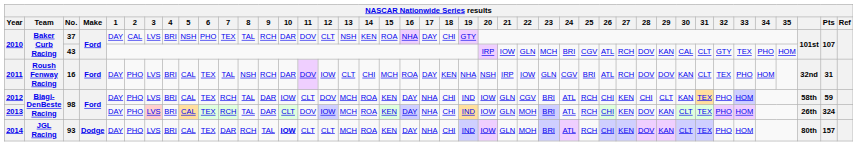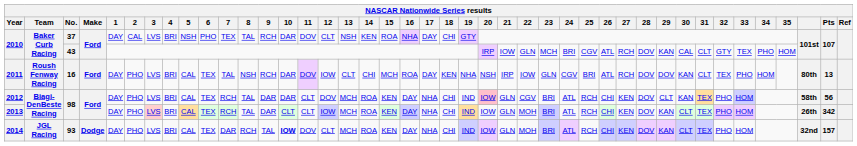2011 | column 40: 32nd -> 80th
2011 | Pts: 31 -> 13
2012 | 10: IOW -> DAR
2012 | 20: no background -> pink background
2012 | 28: CHI -> DOV
2012 | Pts: 59 -> 56
2013 | 11: DOV -> CLT
2013 | Pts: 324 -> 342
2014 | 11: CLT -> DOV
2014 | column 40: 80th -> 32nd
